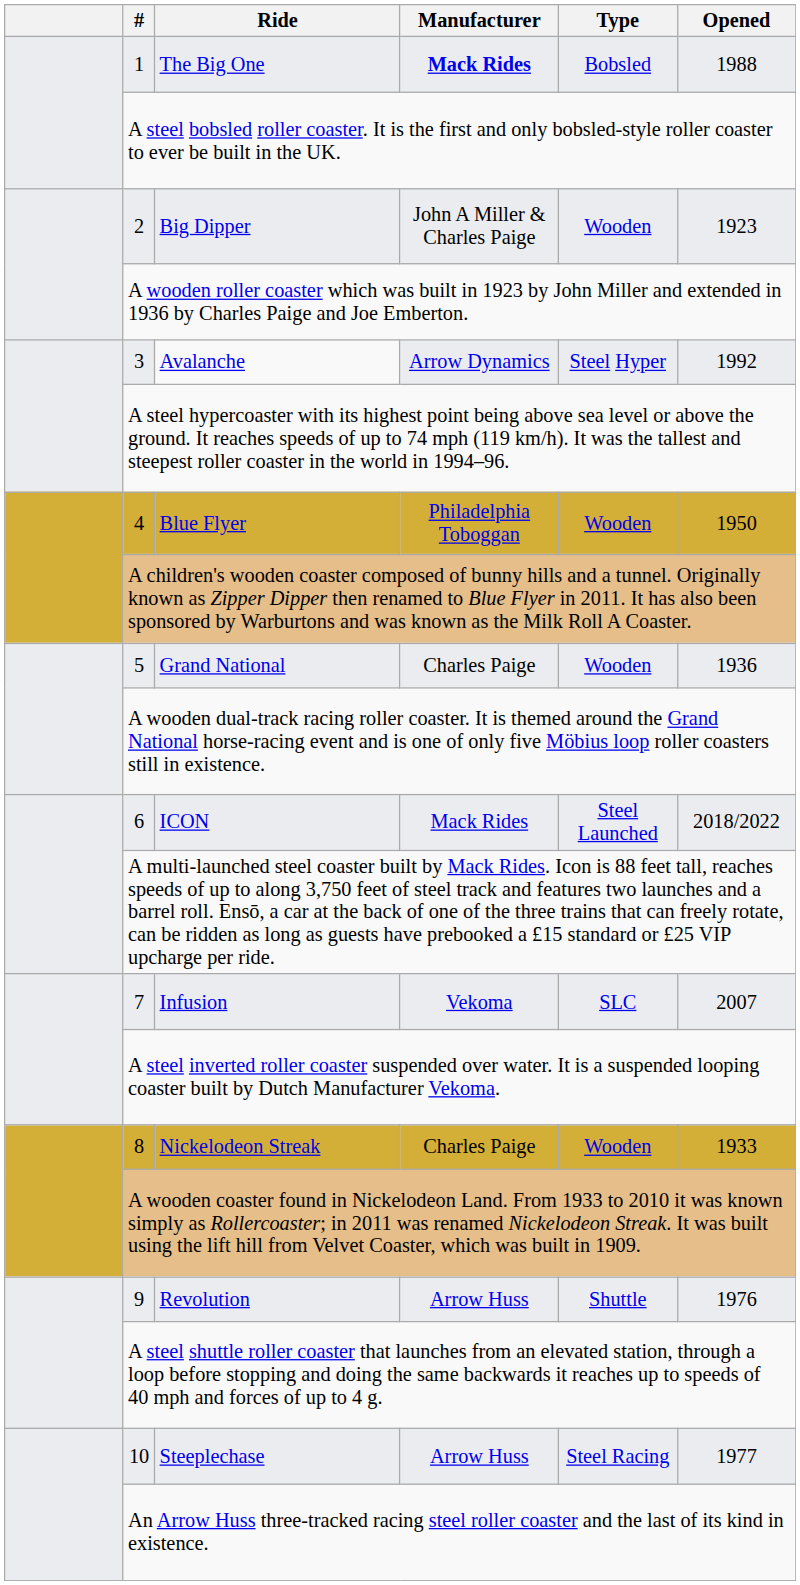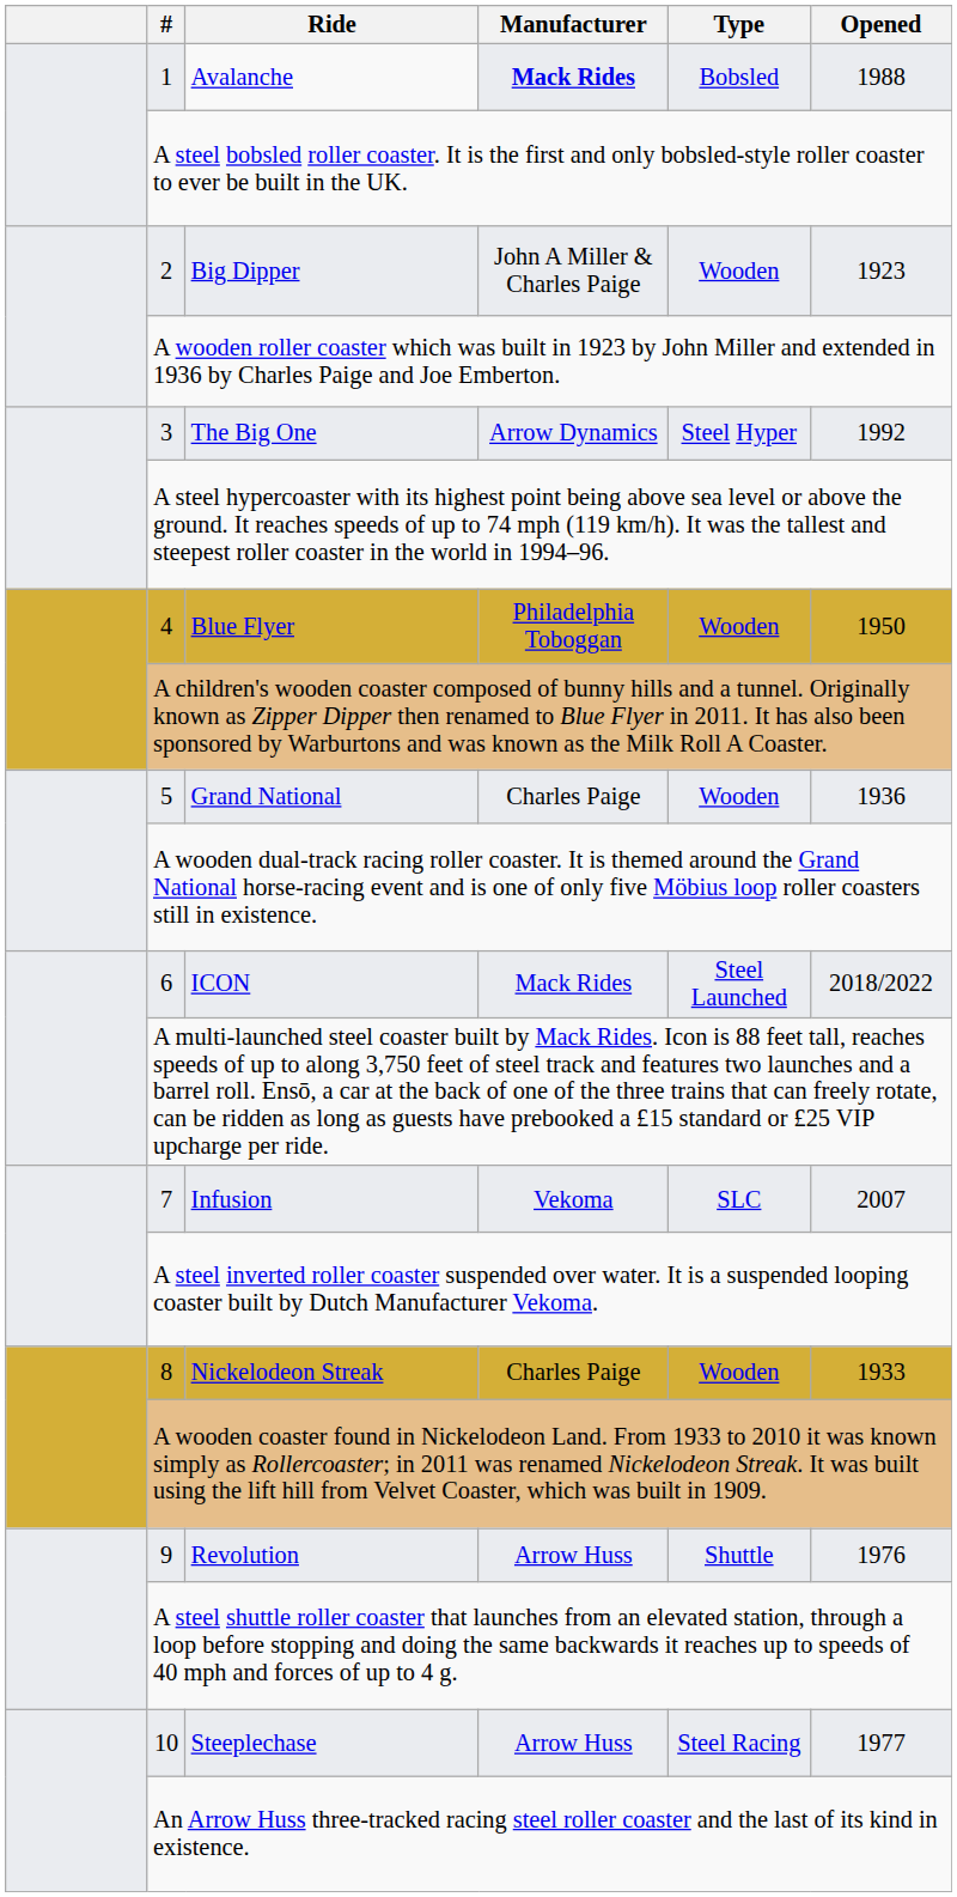1 | Ride: The Big One -> Avalanche
3 | Ride: Avalanche -> The Big One
